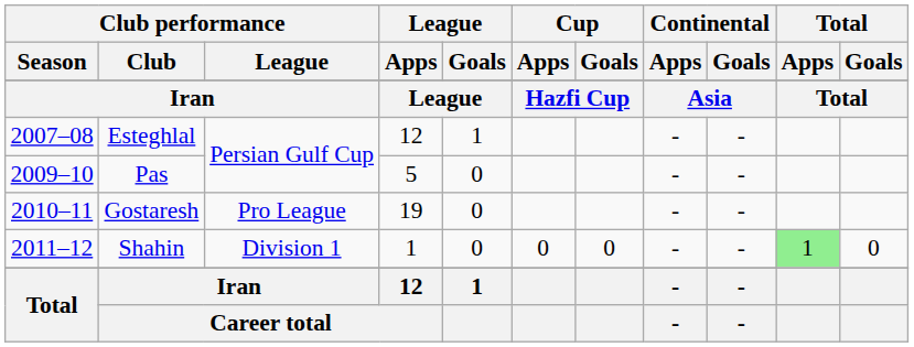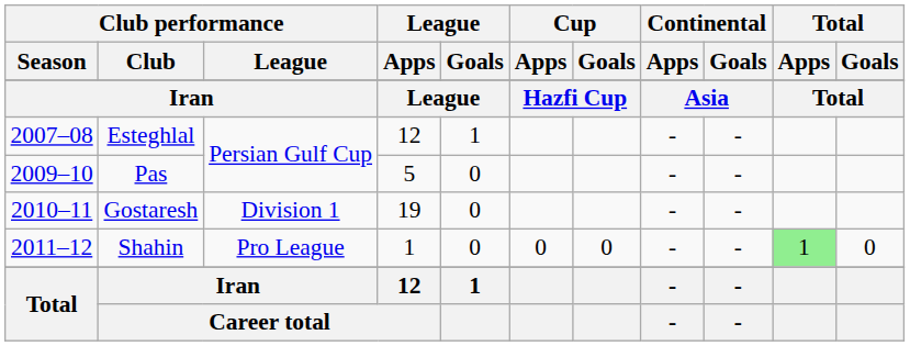Gostaresh | Club performance / League: Pro League -> Division 1
Shahin | Club performance / League: Division 1 -> Pro League
